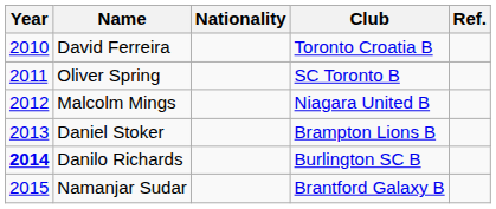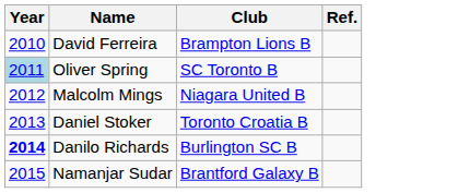- column: Nationality
David Ferreira | Club: Toronto Croatia B -> Brampton Lions B
Oliver Spring | Year: no background -> lightblue background
Daniel Stoker | Club: Brampton Lions B -> Toronto Croatia B
